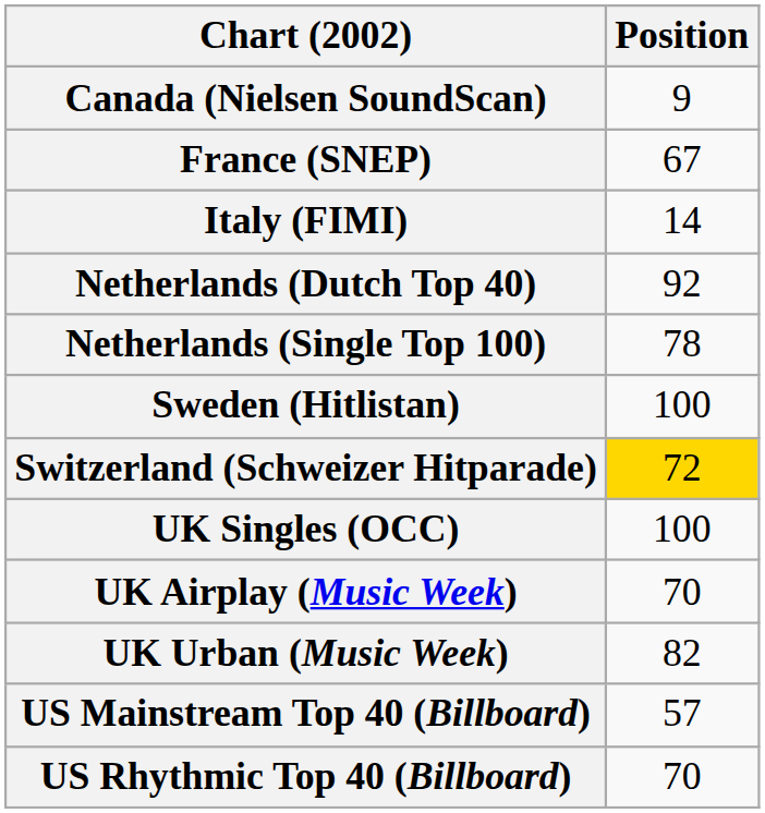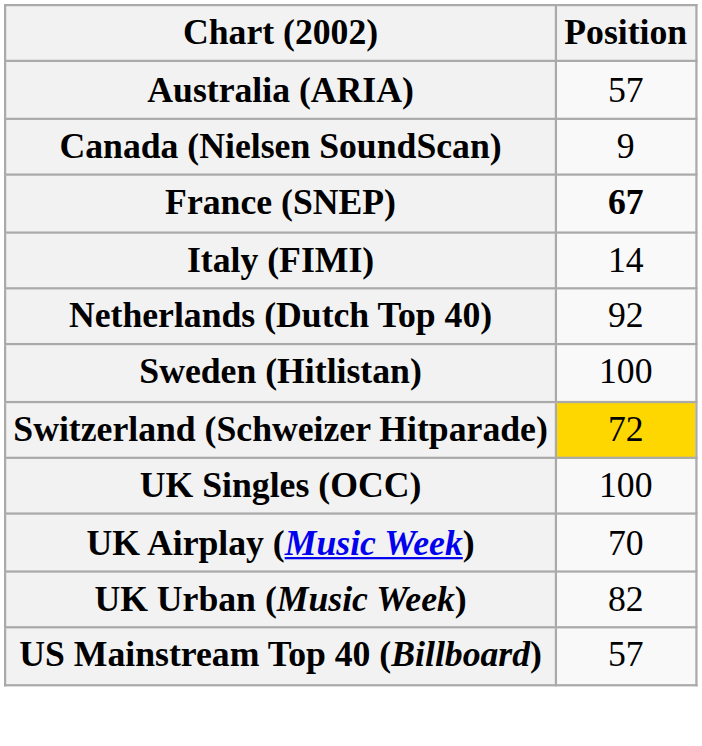+ row: Australia (ARIA) | 57
France (SNEP) | Position: normal -> bold
- row: Netherlands (Single Top 100) | 78
- row: US Rhythmic Top 40 (Billboard) | 70
